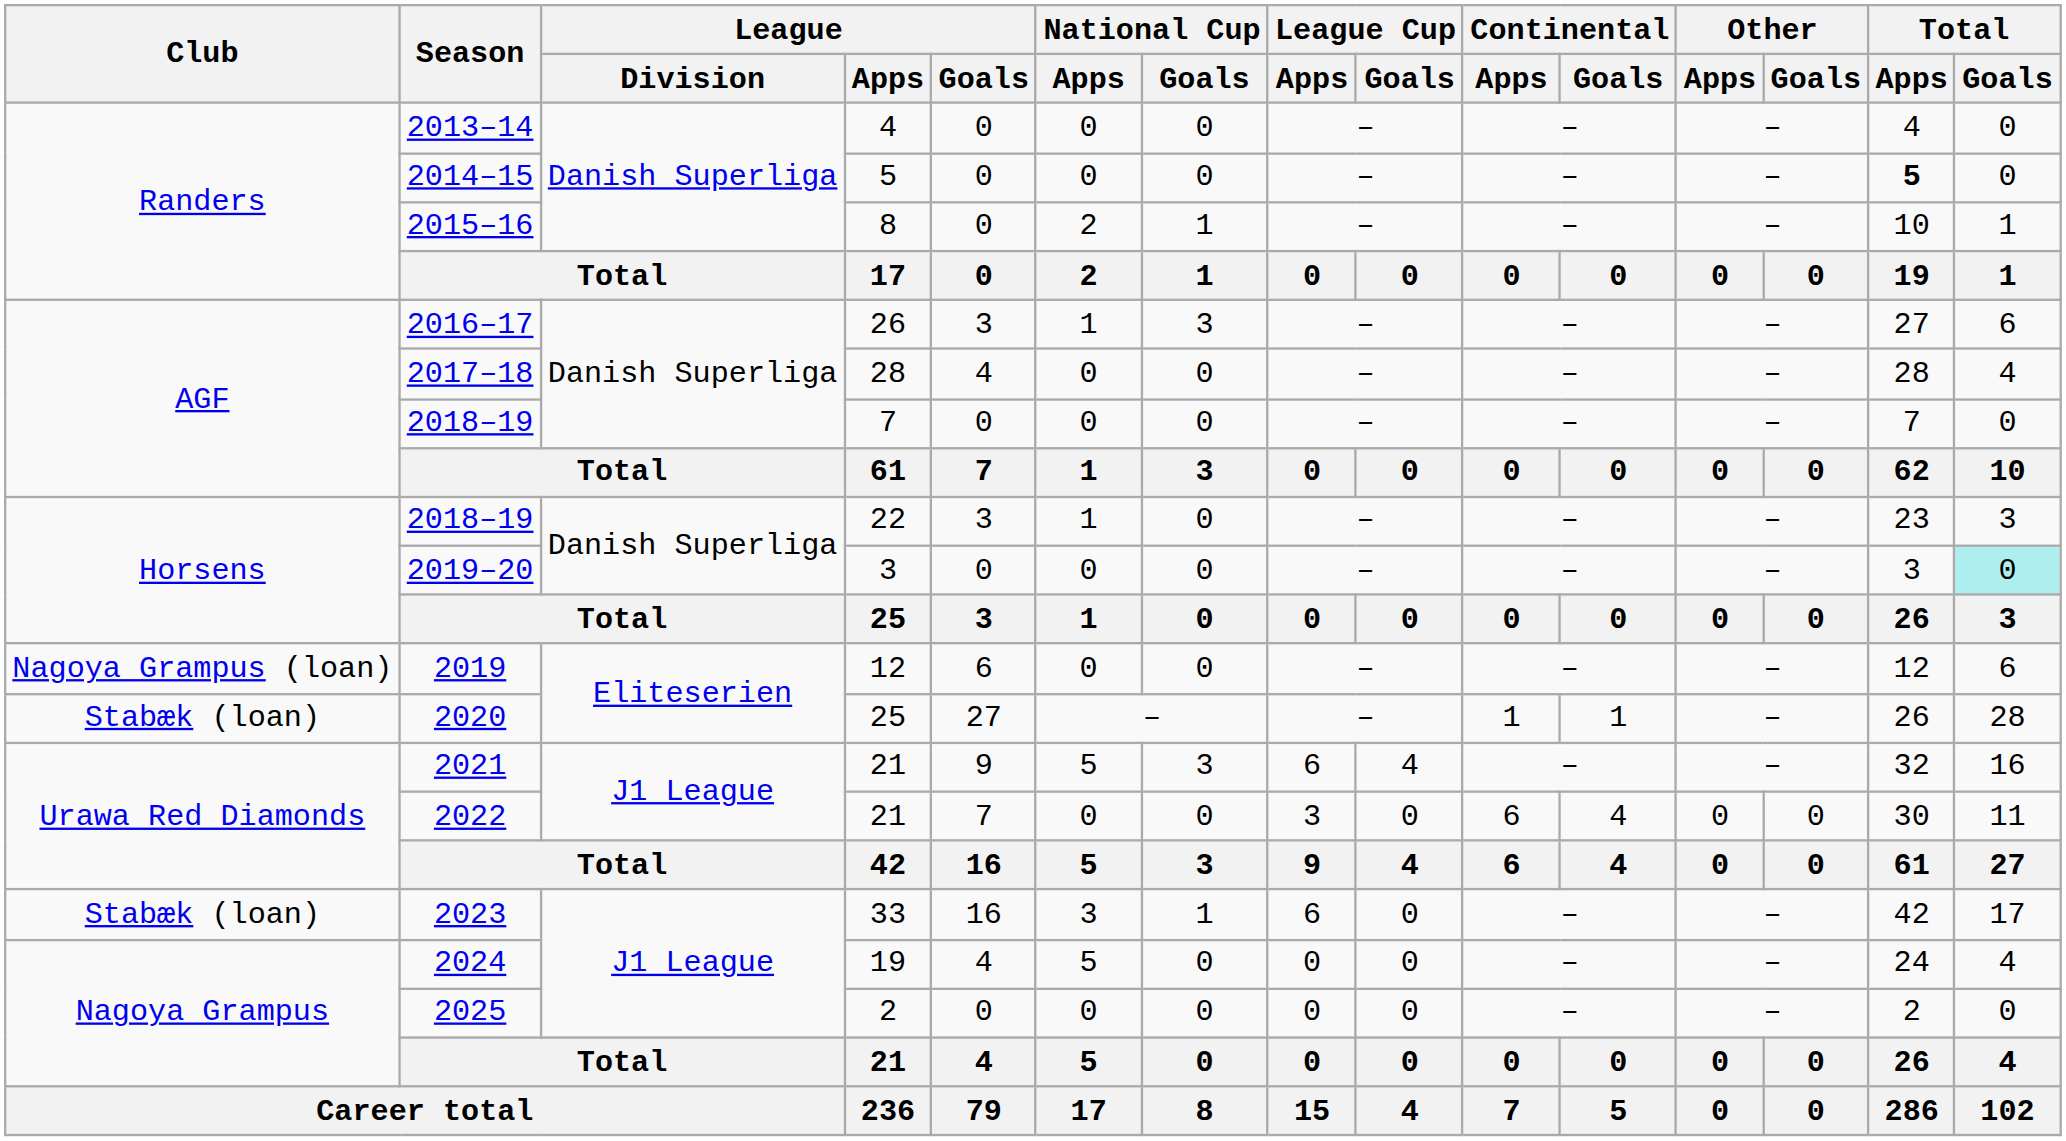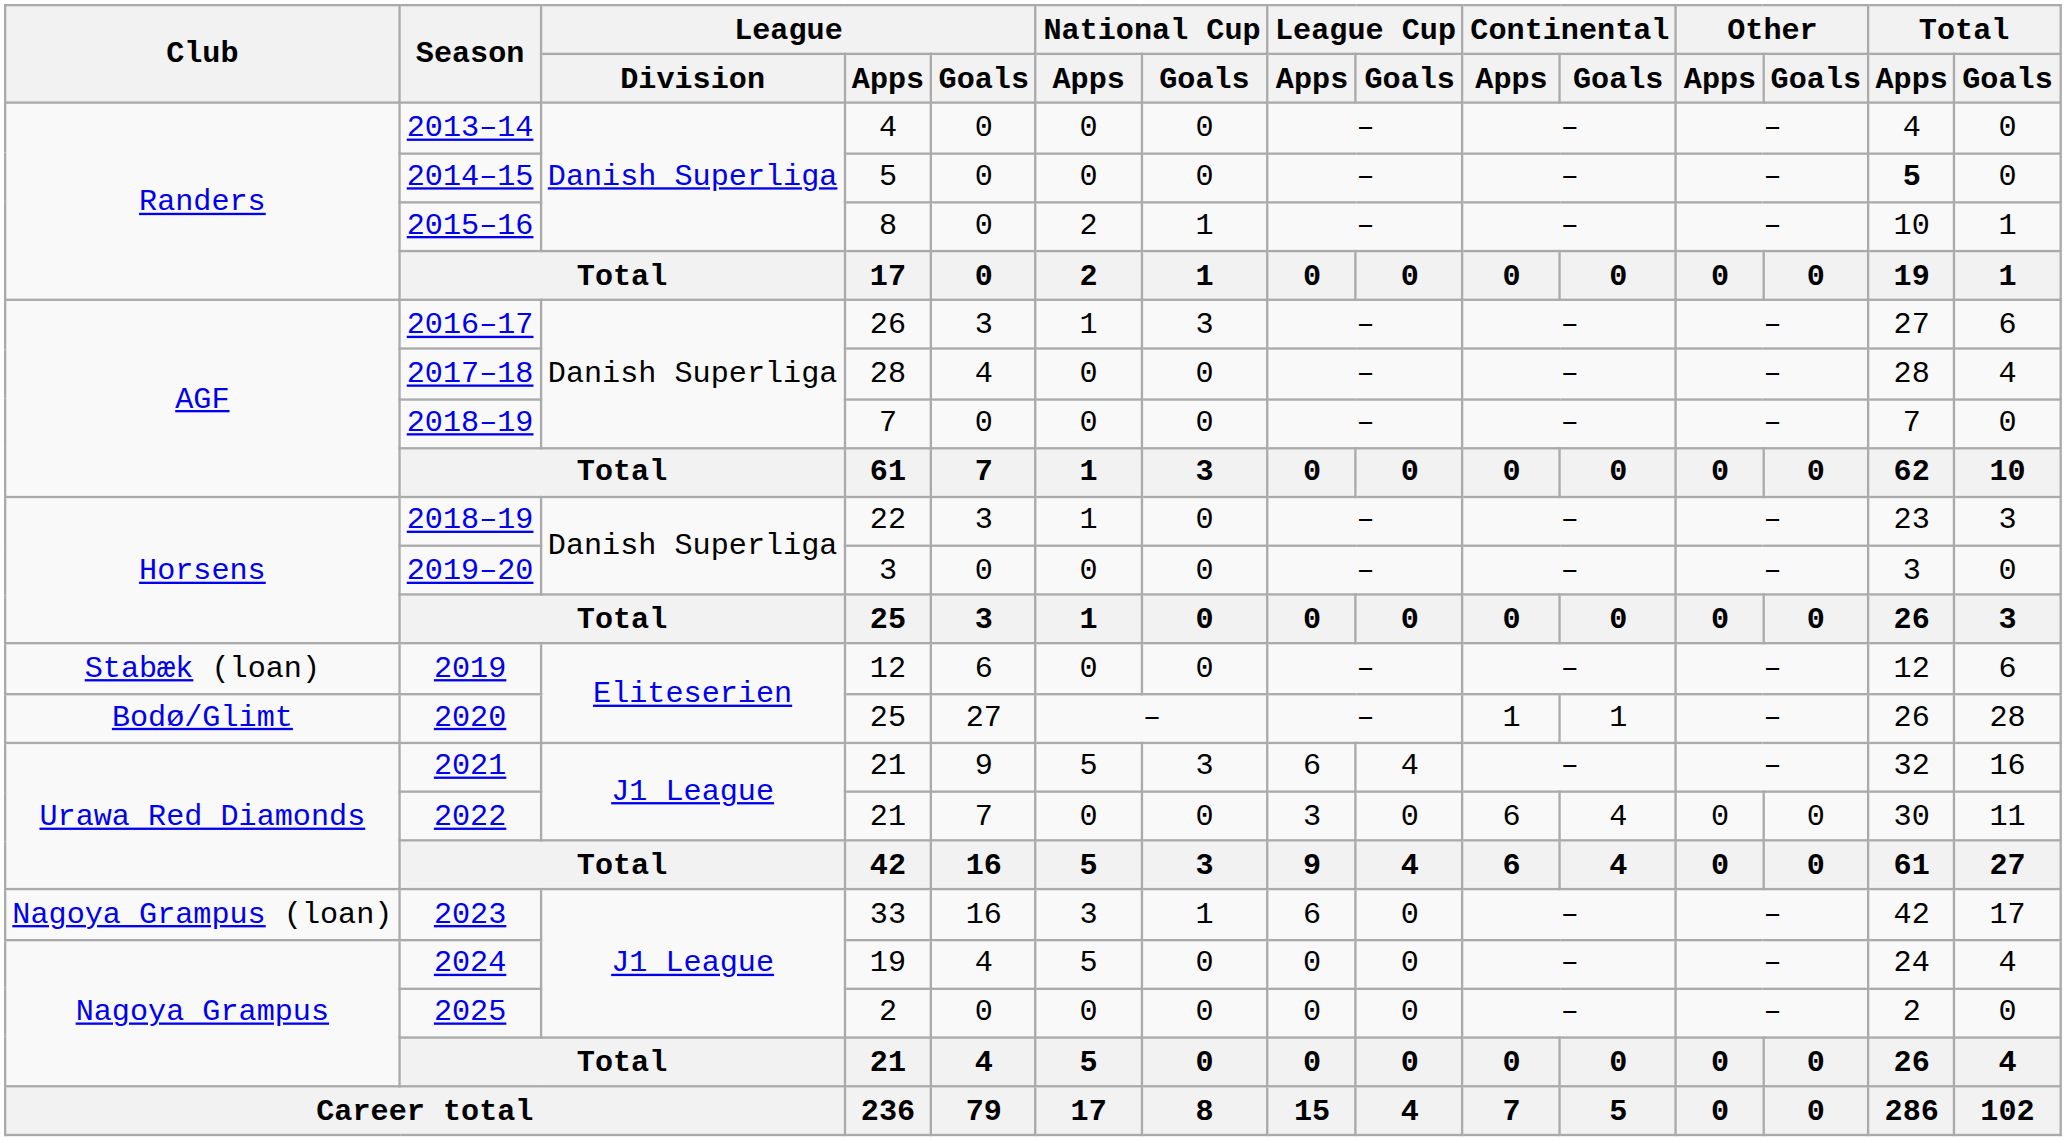2019–20 | Total / Goals: paleturquoise background -> no background
2019 | Club: Nagoya Grampus (loan) -> Stabæk (loan)
2020 | Club: Stabæk (loan) -> Bodø/Glimt
2023 | Club: Stabæk (loan) -> Nagoya Grampus (loan)
